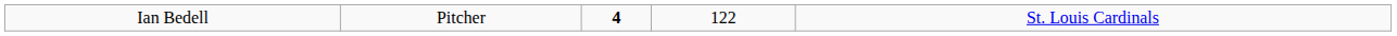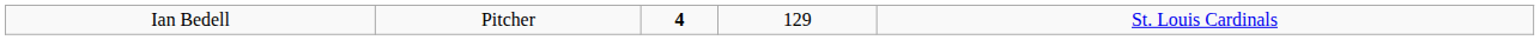Ian Bedell | column 4: 122 -> 129
